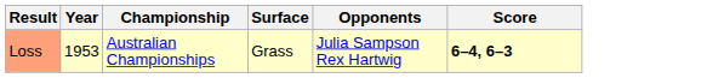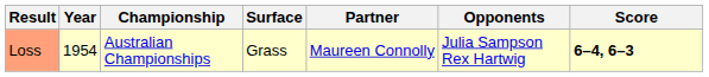+ column: Partner | Maureen Connolly
Loss | Year: 1953 -> 1954
